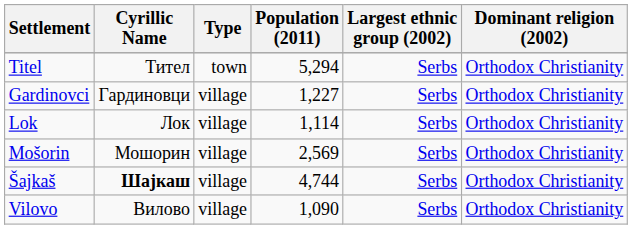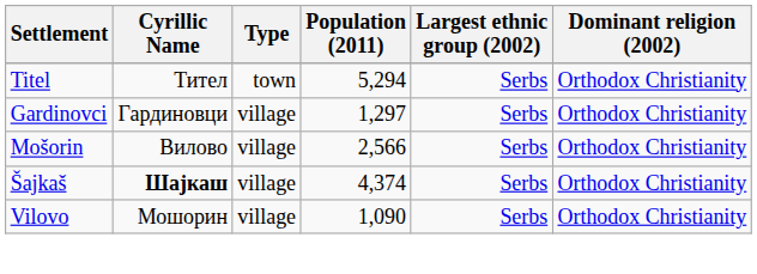Gardinovci | Population (2011): 1,227 -> 1,297
- row: Lok | Лок | village | 1,114 | Serbs | Orthodox Christianity
Mošorin | Cyrillic Name: Мошорин -> Вилово
Mošorin | Population (2011): 2,569 -> 2,566
Šajkaš | Population (2011): 4,744 -> 4,374
Vilovo | Cyrillic Name: Вилово -> Мошорин
